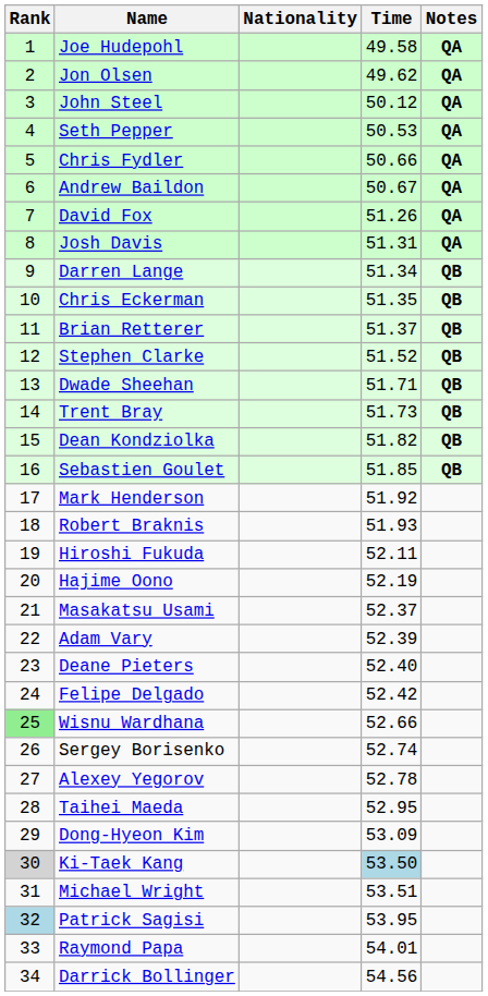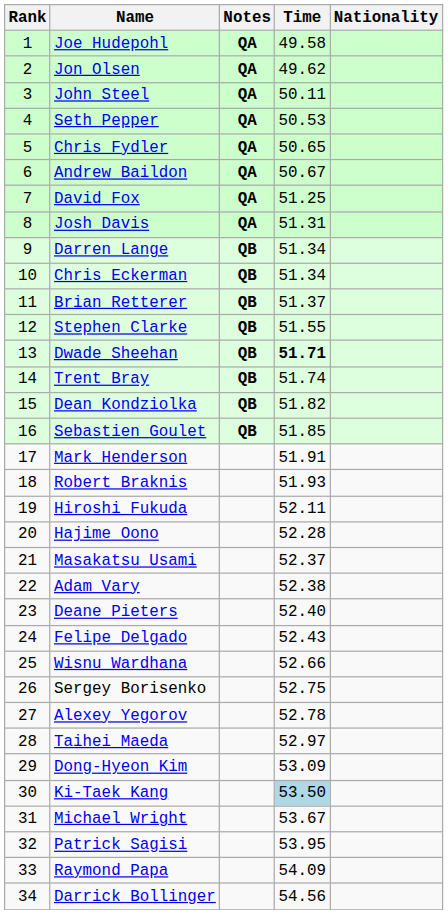columns swapped: Nationality <-> Notes
John Steel | Time: 50.12 -> 50.11
Chris Fydler | Time: 50.66 -> 50.65
David Fox | Time: 51.26 -> 51.25
Chris Eckerman | Time: 51.35 -> 51.34
Stephen Clarke | Time: 51.52 -> 51.55
Dwade Sheehan | Time: normal -> bold
Trent Bray | Time: 51.73 -> 51.74
Mark Henderson | Time: 51.92 -> 51.91
Hajime Oono | Time: 52.19 -> 52.28
Adam Vary | Time: 52.39 -> 52.38
Felipe Delgado | Time: 52.42 -> 52.43
Wisnu Wardhana | Rank: lightgreen background -> no background
Sergey Borisenko | Time: 52.74 -> 52.75
Taihei Maeda | Time: 52.95 -> 52.97
Ki-Taek Kang | Rank: lightgrey background -> no background
Michael Wright | Time: 53.51 -> 53.67
Patrick Sagisi | Rank: lightblue background -> no background
Raymond Papa | Time: 54.01 -> 54.09
